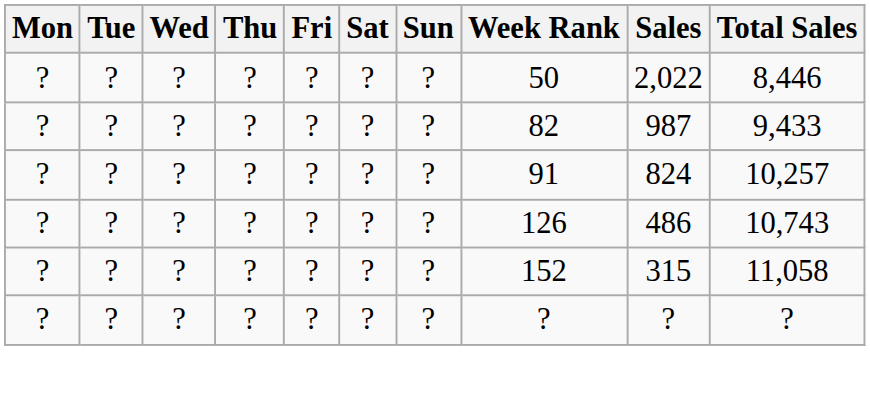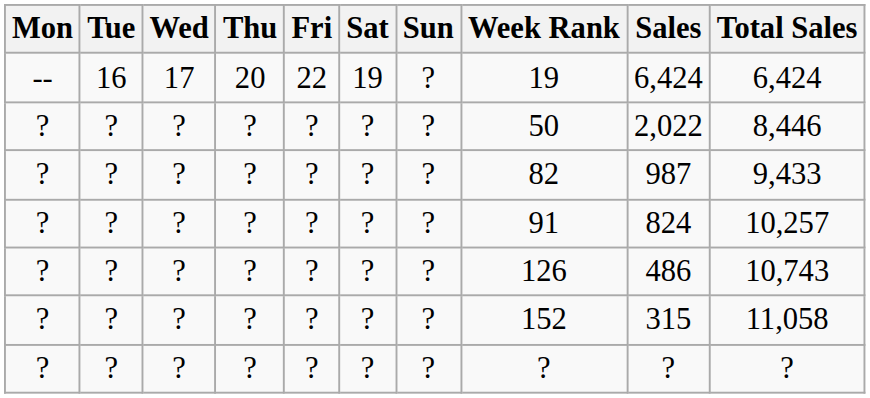+ row: -- | 16 | 17 | 20 | 22 | 19 | ? | 19 | 6,424 | 6,424
